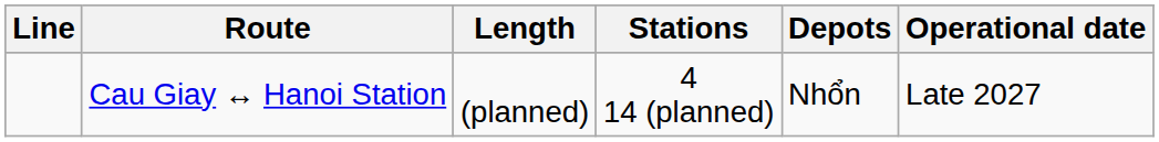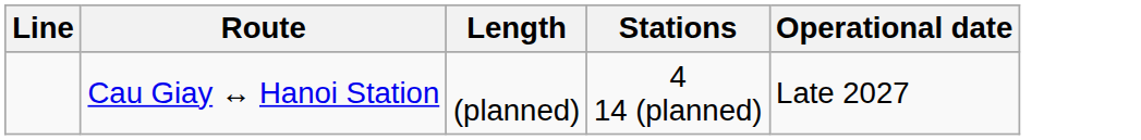- column: Depots | Nhổn
